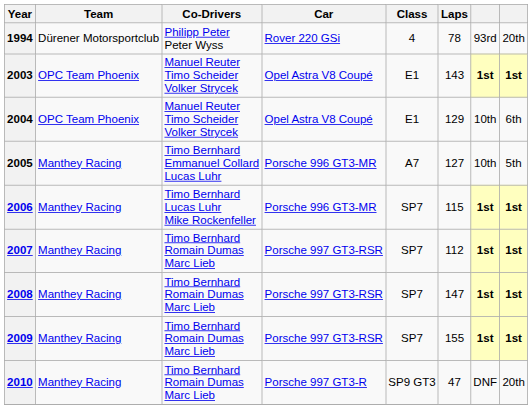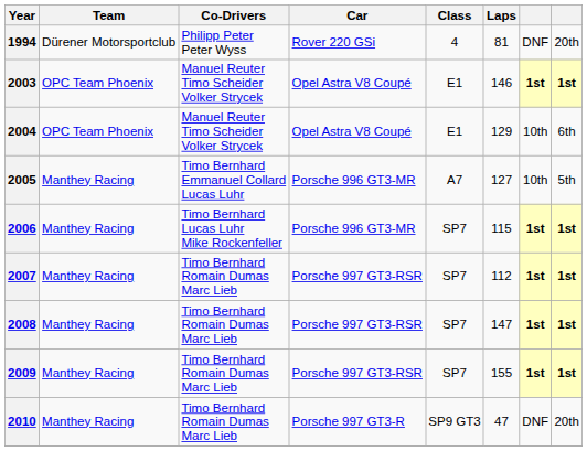1994 | Laps: 78 -> 81
1994 | column 7: 93rd -> DNF
2003 | Laps: 143 -> 146
